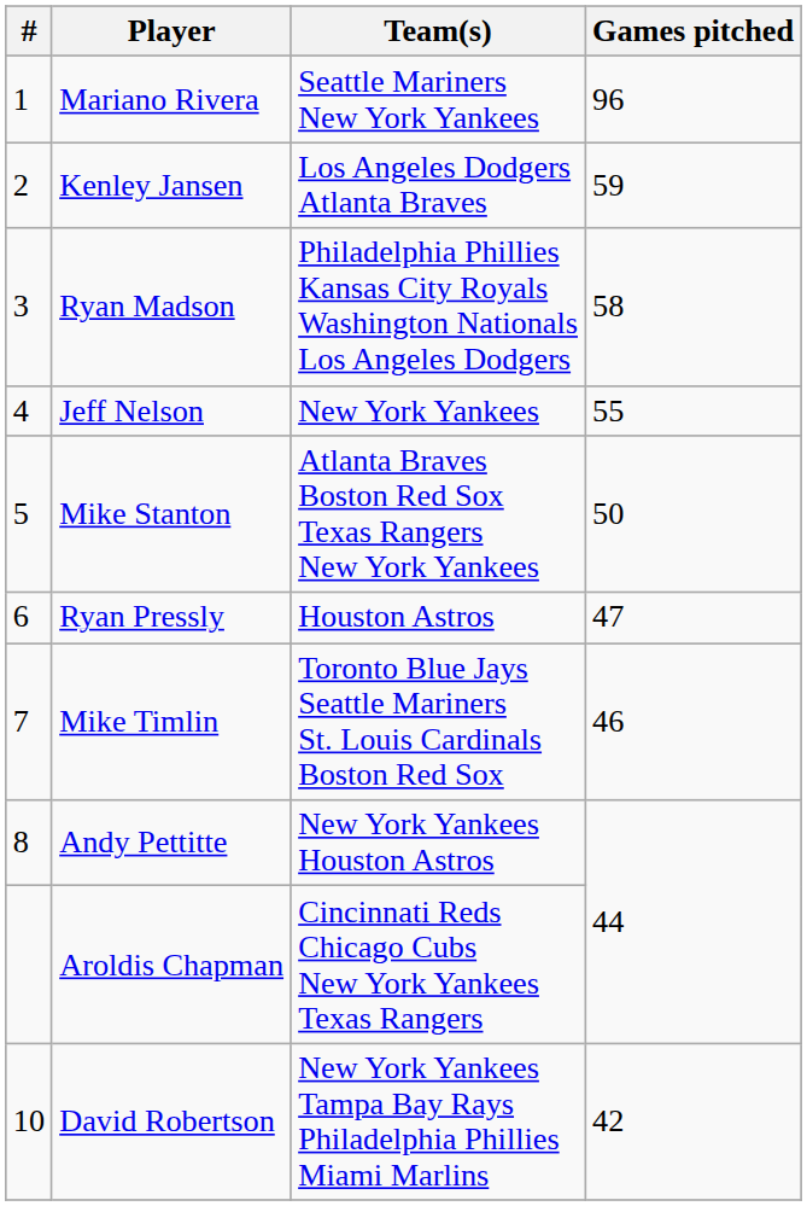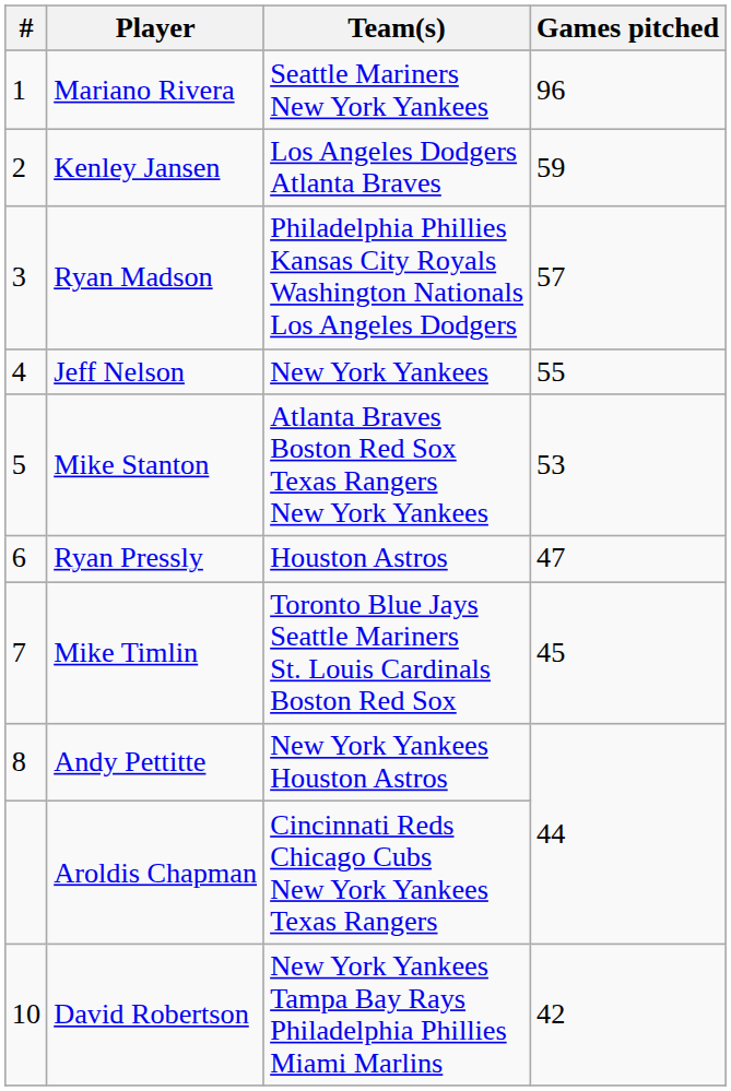Ryan Madson | Games pitched: 58 -> 57
Mike Stanton | Games pitched: 50 -> 53
Mike Timlin | Games pitched: 46 -> 45
